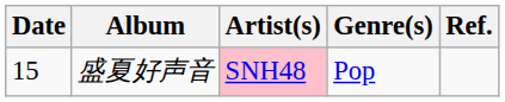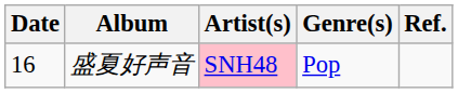盛夏好声音 | Date: 15 -> 16
